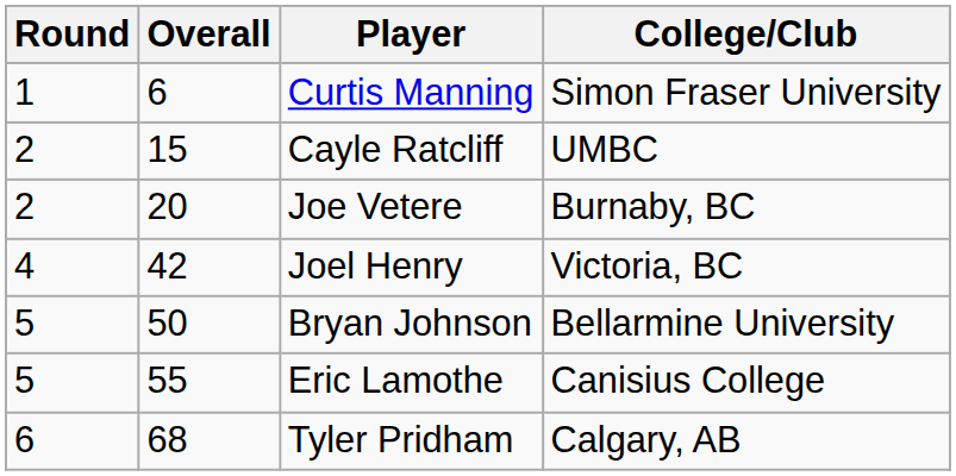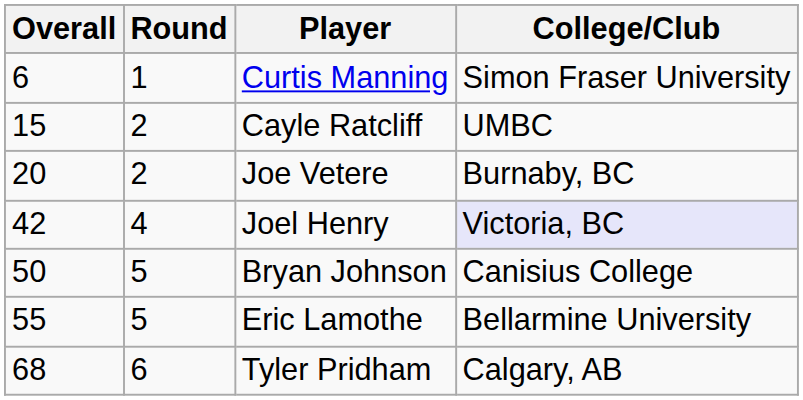columns swapped: Round <-> Overall
Joel Henry | College/Club: no background -> lavender background
Bryan Johnson | College/Club: Bellarmine University -> Canisius College
Eric Lamothe | College/Club: Canisius College -> Bellarmine University
